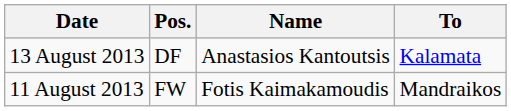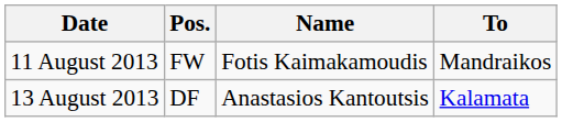rows swapped: 11 August 2013 <-> 13 August 2013
